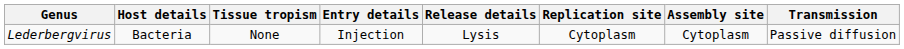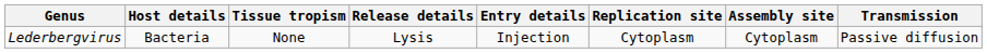columns swapped: Entry details <-> Release details
